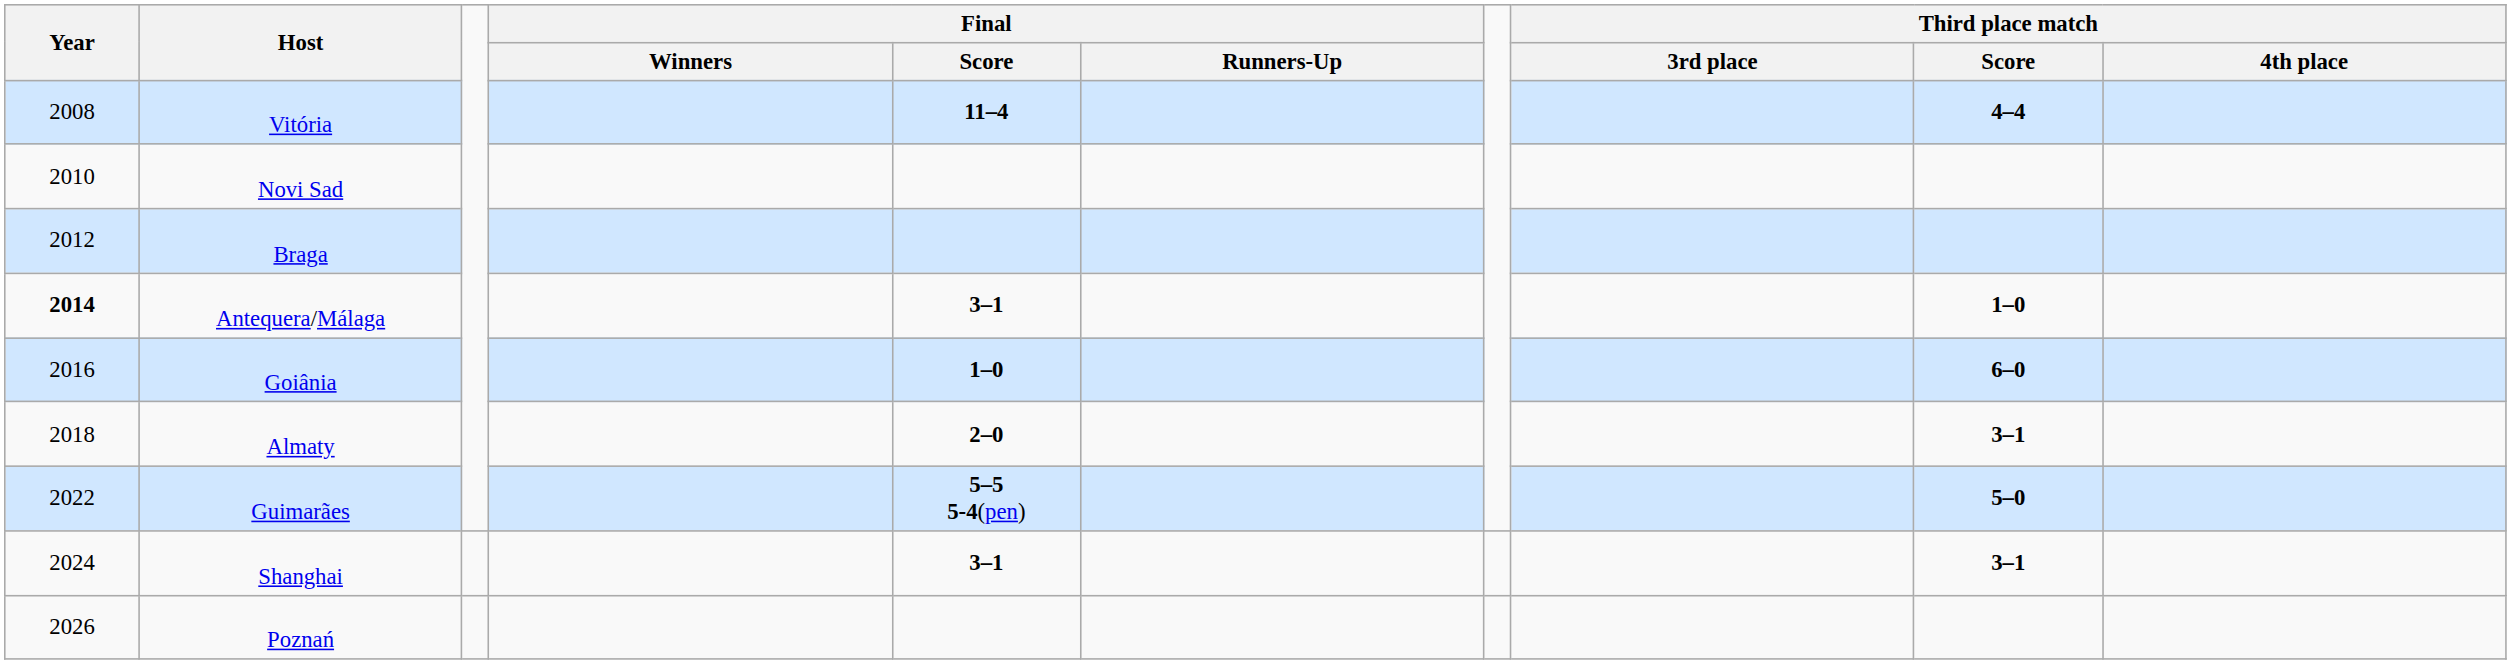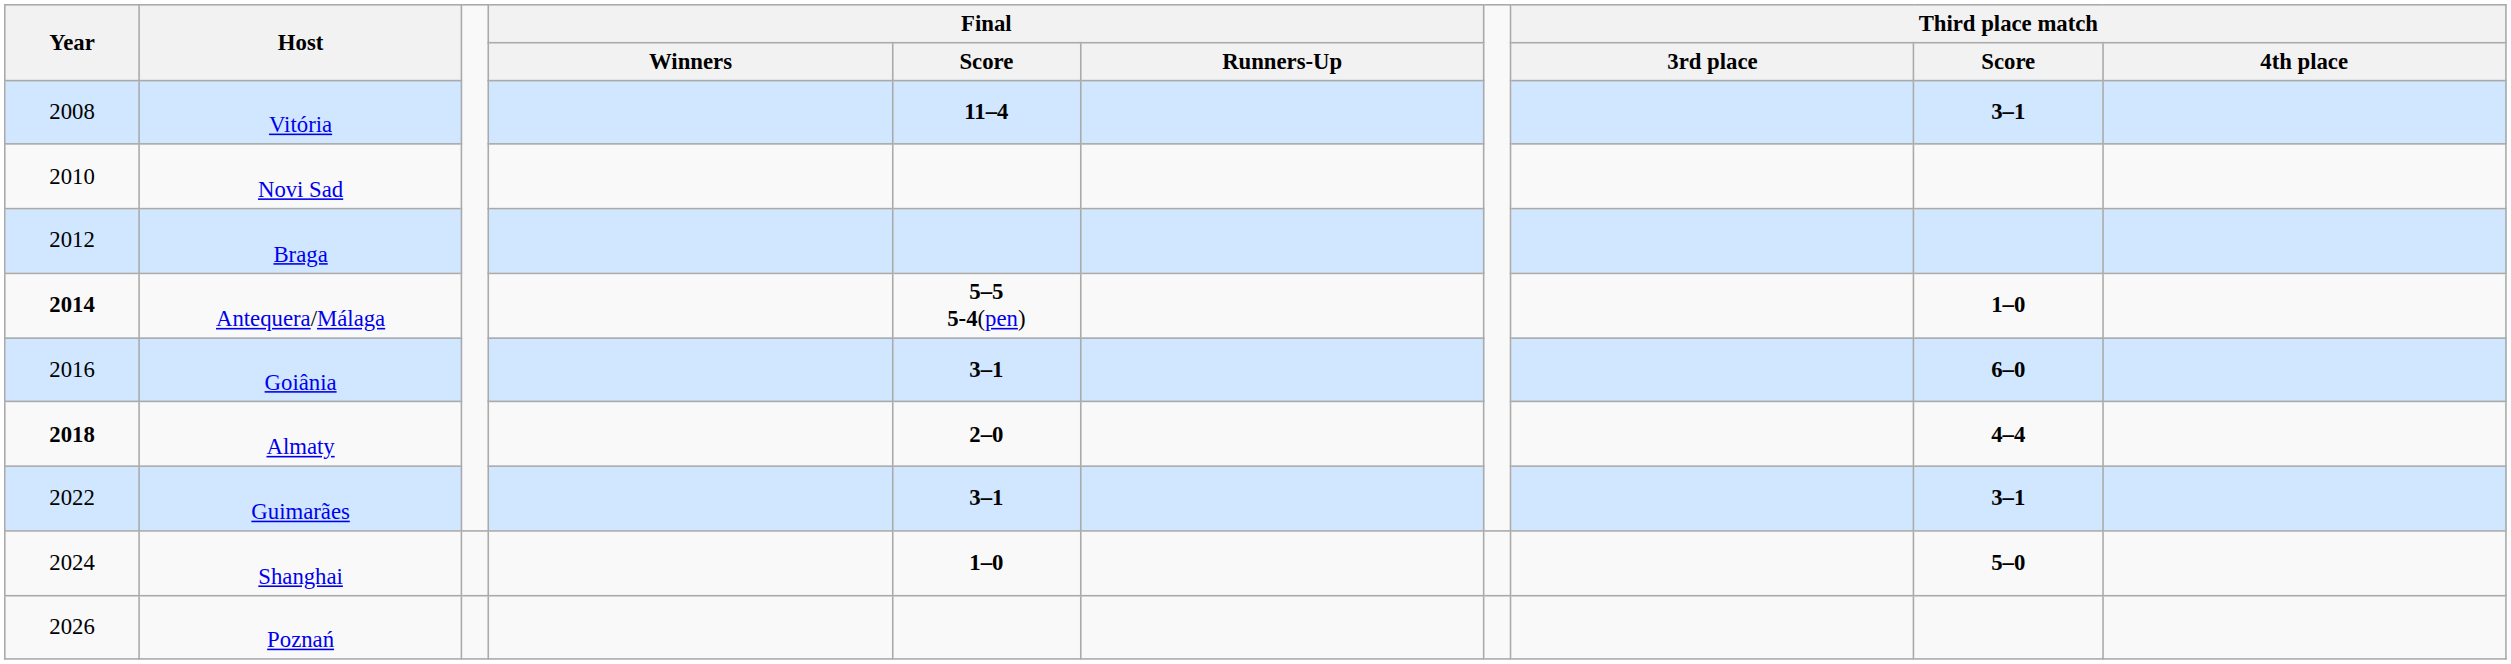Vitória | Third place match / Score: 4–4 -> 3–1
Antequera/Málaga | Final / Score: 3–1 -> 5–5 5-4(pen)
Goiânia | Final / Score: 1–0 -> 3–1
Almaty | Year: normal -> bold
Almaty | Third place match / Score: 3–1 -> 4–4
Guimarães | Final / Score: 5–5 5-4(pen) -> 3–1
Guimarães | Third place match / Score: 5–0 -> 3–1
Shanghai | Final / Score: 3–1 -> 1–0
Shanghai | Third place match / Score: 3–1 -> 5–0
